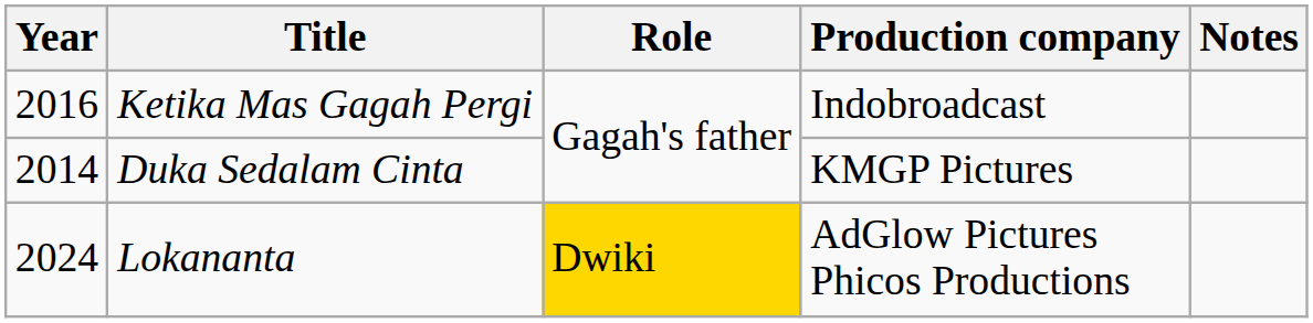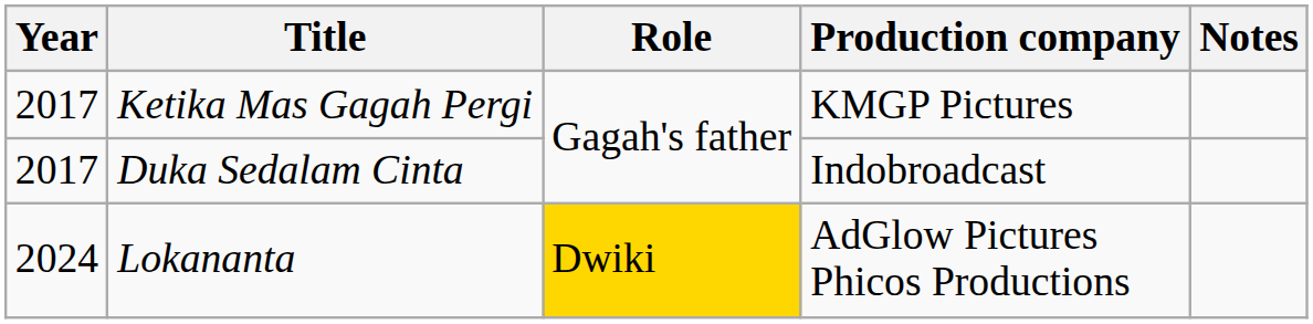Ketika Mas Gagah Pergi | Year: 2016 -> 2017
Ketika Mas Gagah Pergi | Production company: Indobroadcast -> KMGP Pictures
Duka Sedalam Cinta | Year: 2014 -> 2017
Duka Sedalam Cinta | Production company: KMGP Pictures -> Indobroadcast
